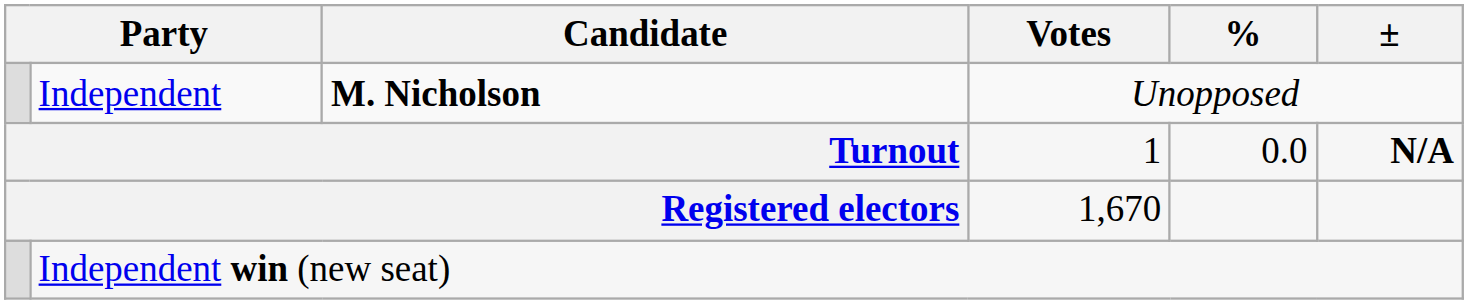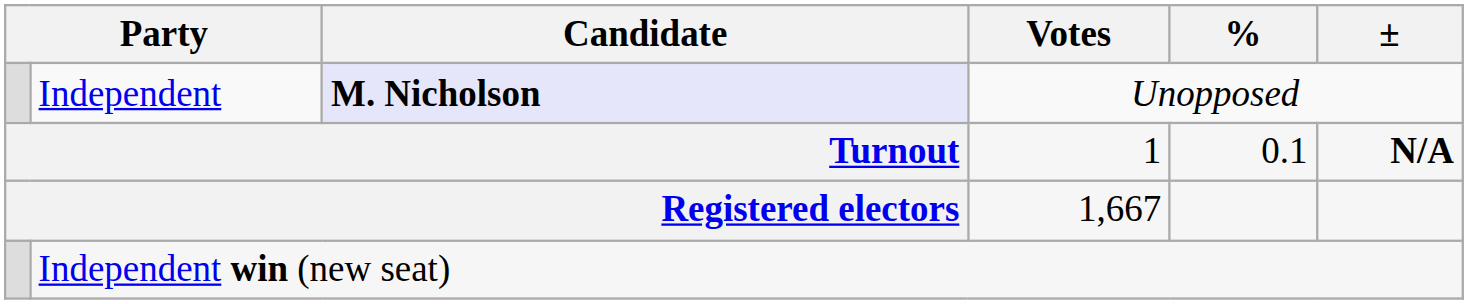Independent | Candidate: no background -> lavender background
Turnout | %: 0.0 -> 0.1
Registered electors | Votes: 1,670 -> 1,667
